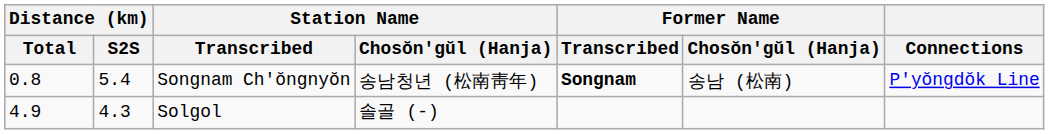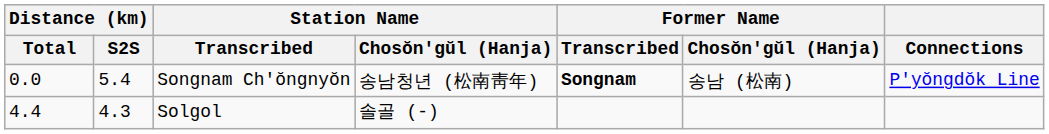Songnam Ch'ŏngnyŏn | Distance (km) / Total: 0.8 -> 0.0
Solgol | Distance (km) / Total: 4.9 -> 4.4
